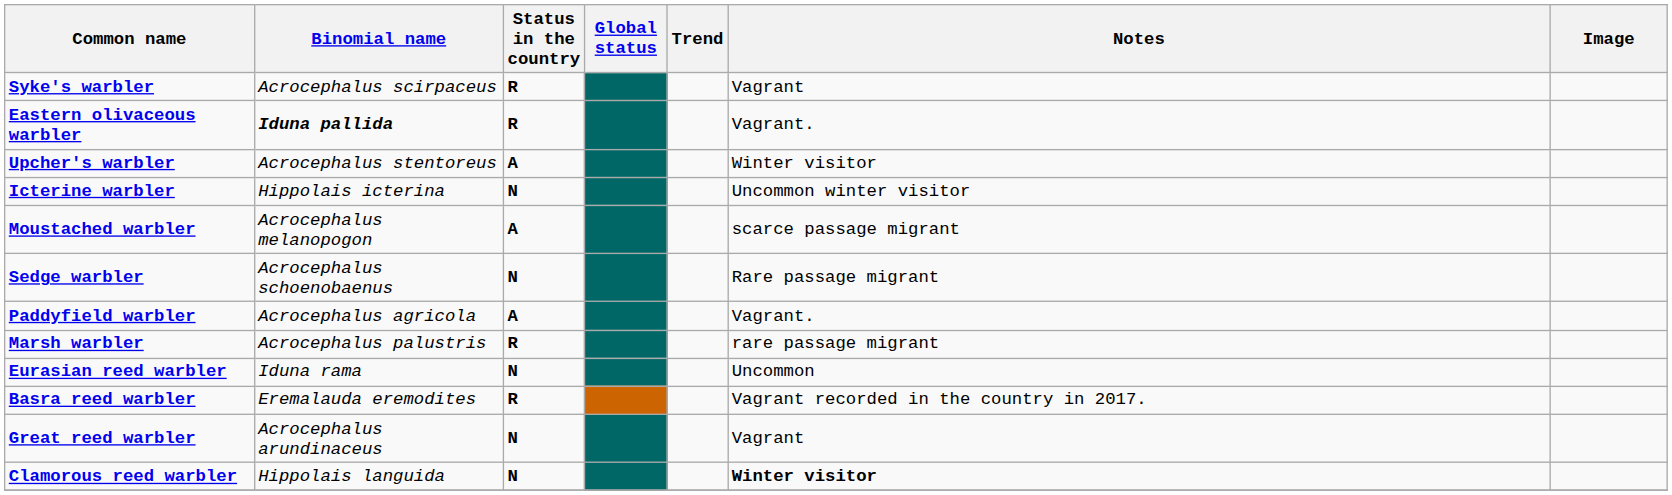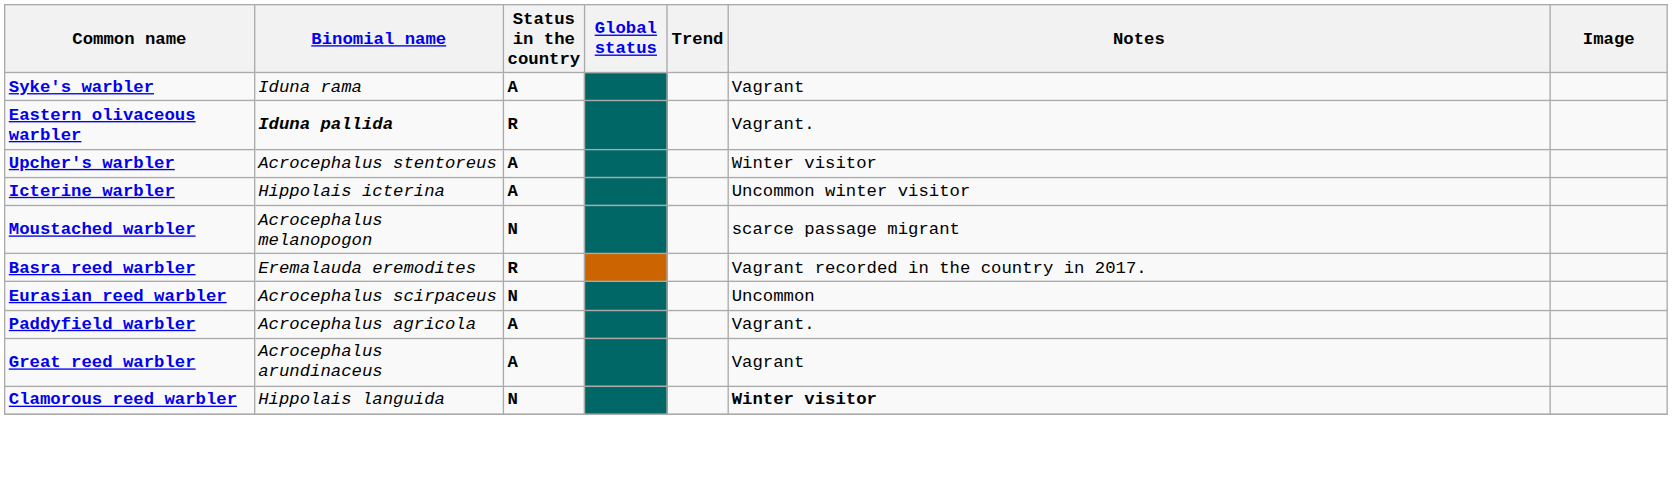Syke's warbler | Binomial name: Acrocephalus scirpaceus -> Iduna rama
Syke's warbler | Status in the country: R -> A
Icterine warbler | Status in the country: N -> A
Moustached warbler | Status in the country: A -> N
- row: Sedge warbler | Acrocephalus schoenobaenus | N | Rare passage migrant
rows swapped: Paddyfield warbler <-> Basra reed warbler
- row: Marsh warbler | Acrocephalus palustris | R | rare passage migrant
Eurasian reed warbler | Binomial name: Iduna rama -> Acrocephalus scirpaceus
Great reed warbler | Status in the country: N -> A
